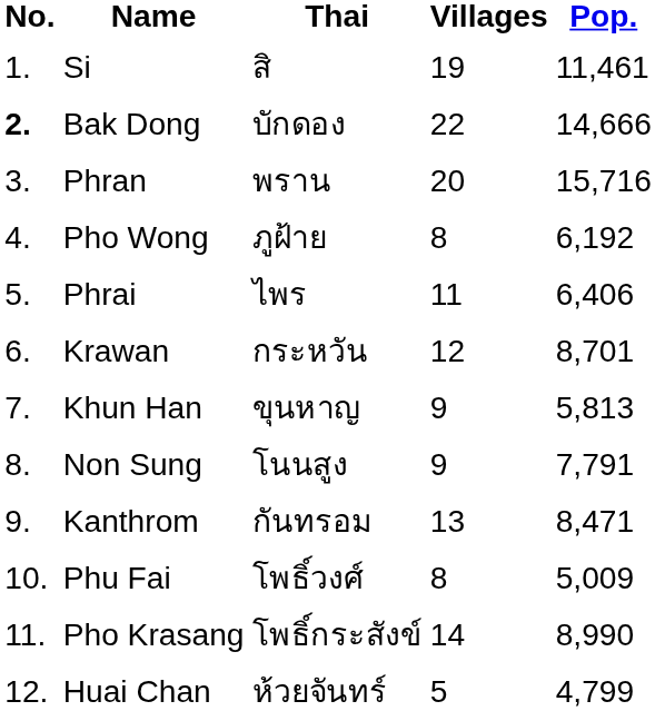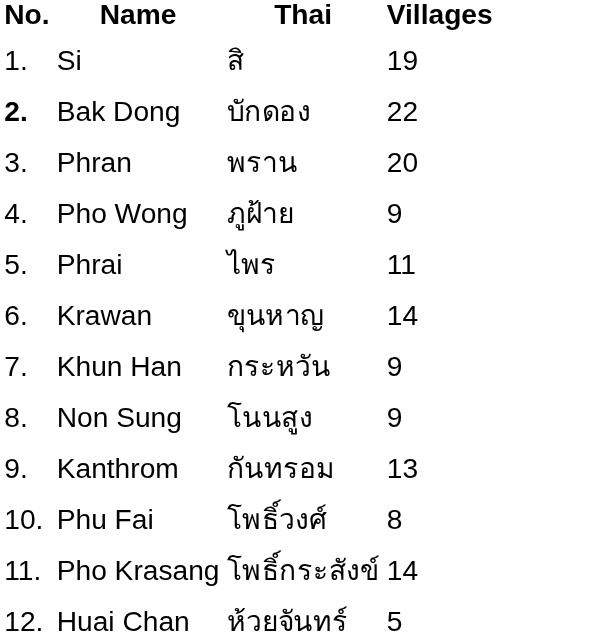- column: Pop. | 11,461 | 14,666 | 15,716 | 6,192 | 6,406 | 8,701 | 5,813 | 7,791 | 8,471 | 5,009 | 8,990 | 4,799
Pho Wong | Villages: 8 -> 9
Krawan | Thai: กระหวัน -> ขุนหาญ
Krawan | Villages: 12 -> 14
Khun Han | Thai: ขุนหาญ -> กระหวัน
